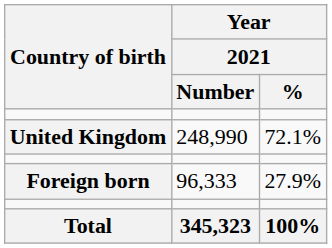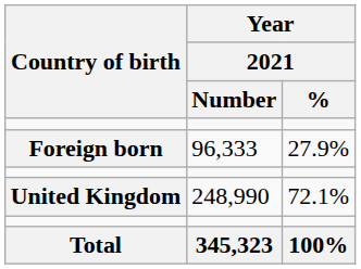rows swapped: United Kingdom <-> Foreign born
